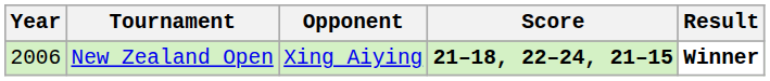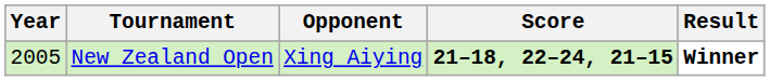New Zealand Open | Year: 2006 -> 2005
